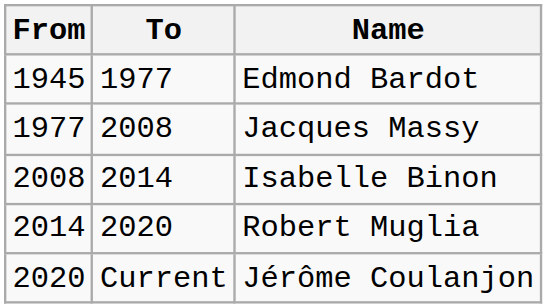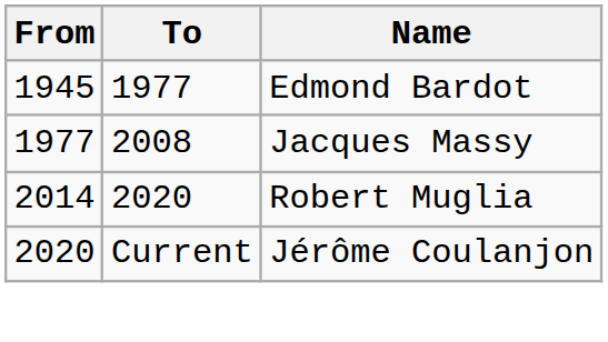- row: 2008 | 2014 | Isabelle Binon
